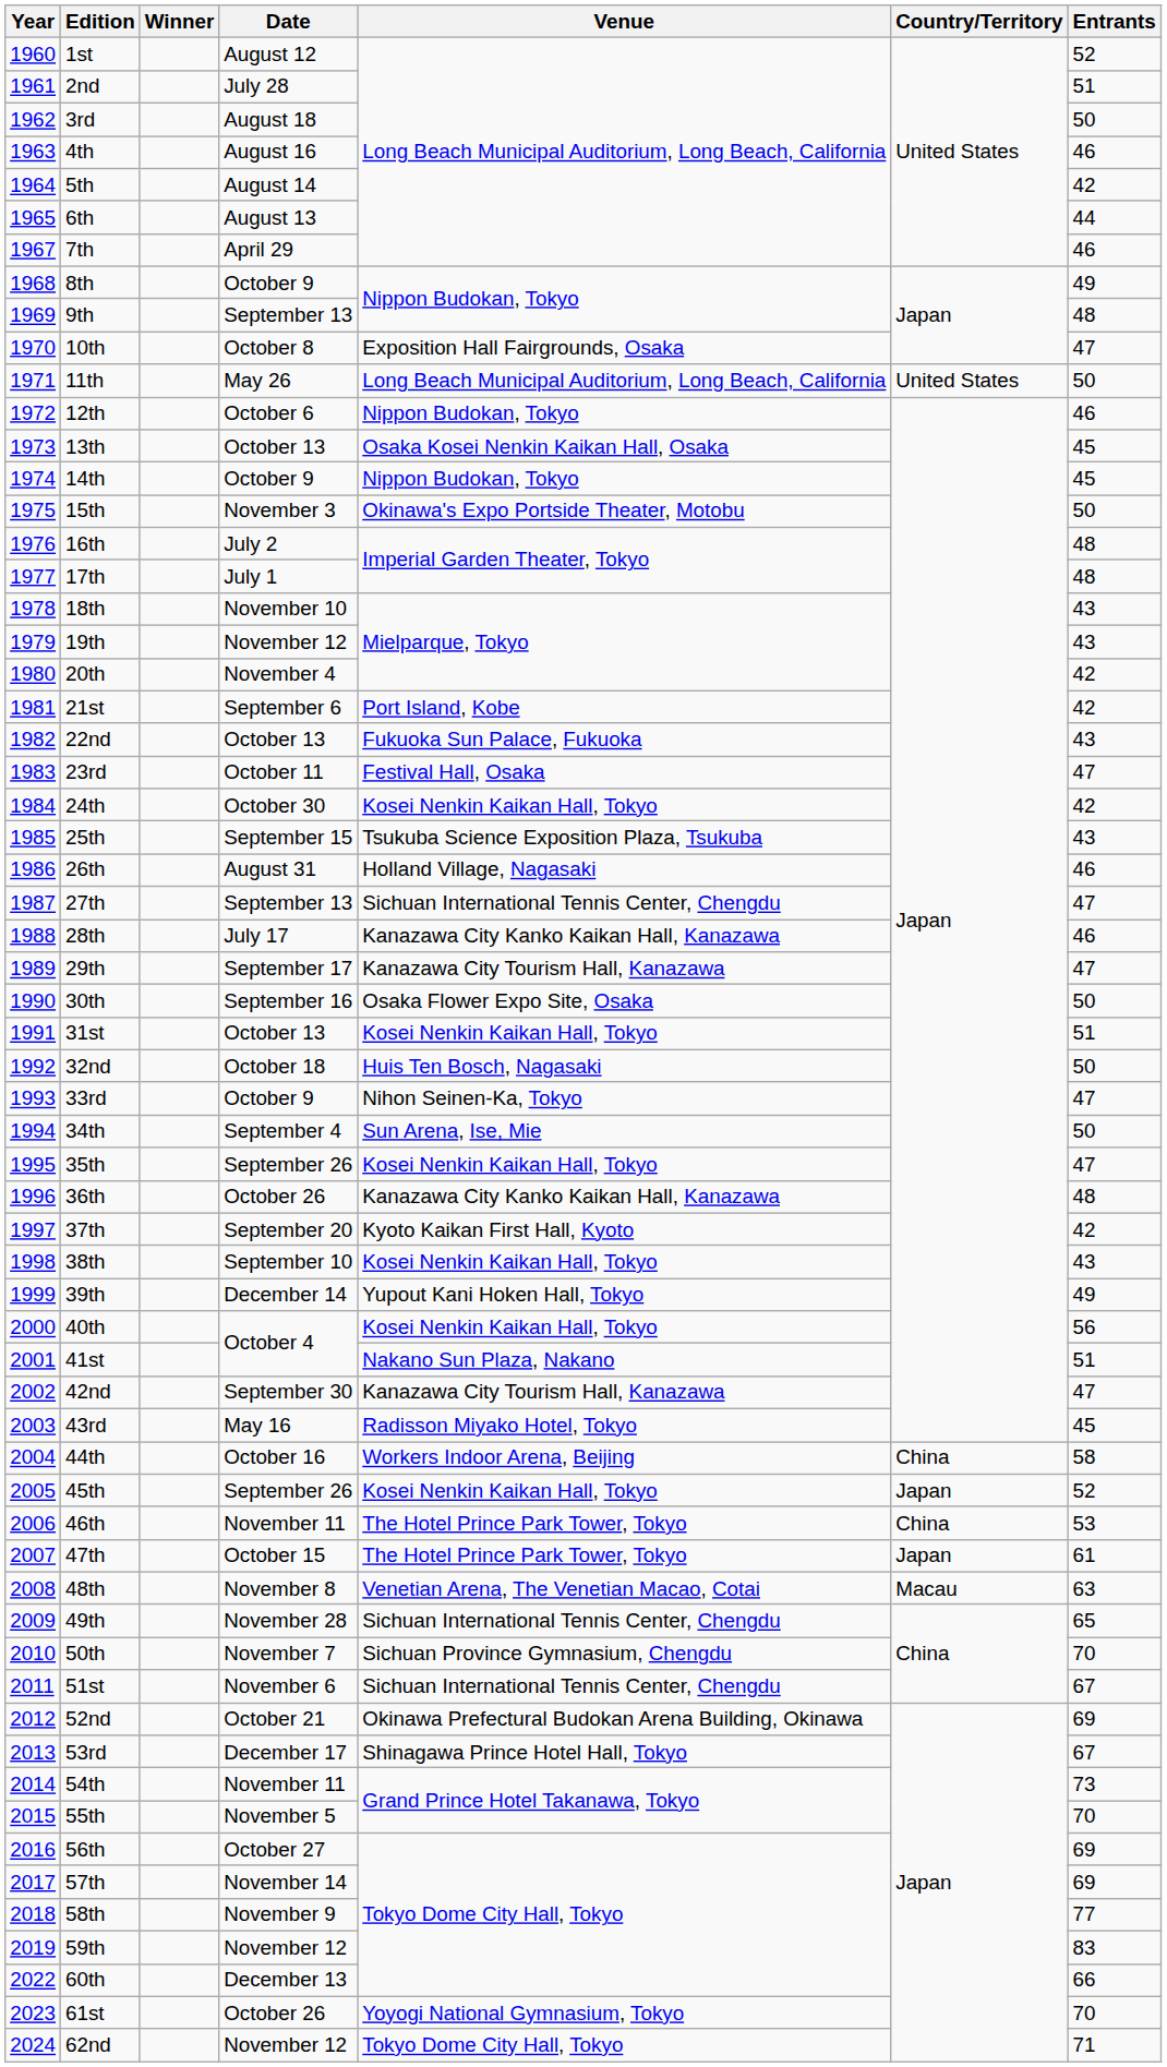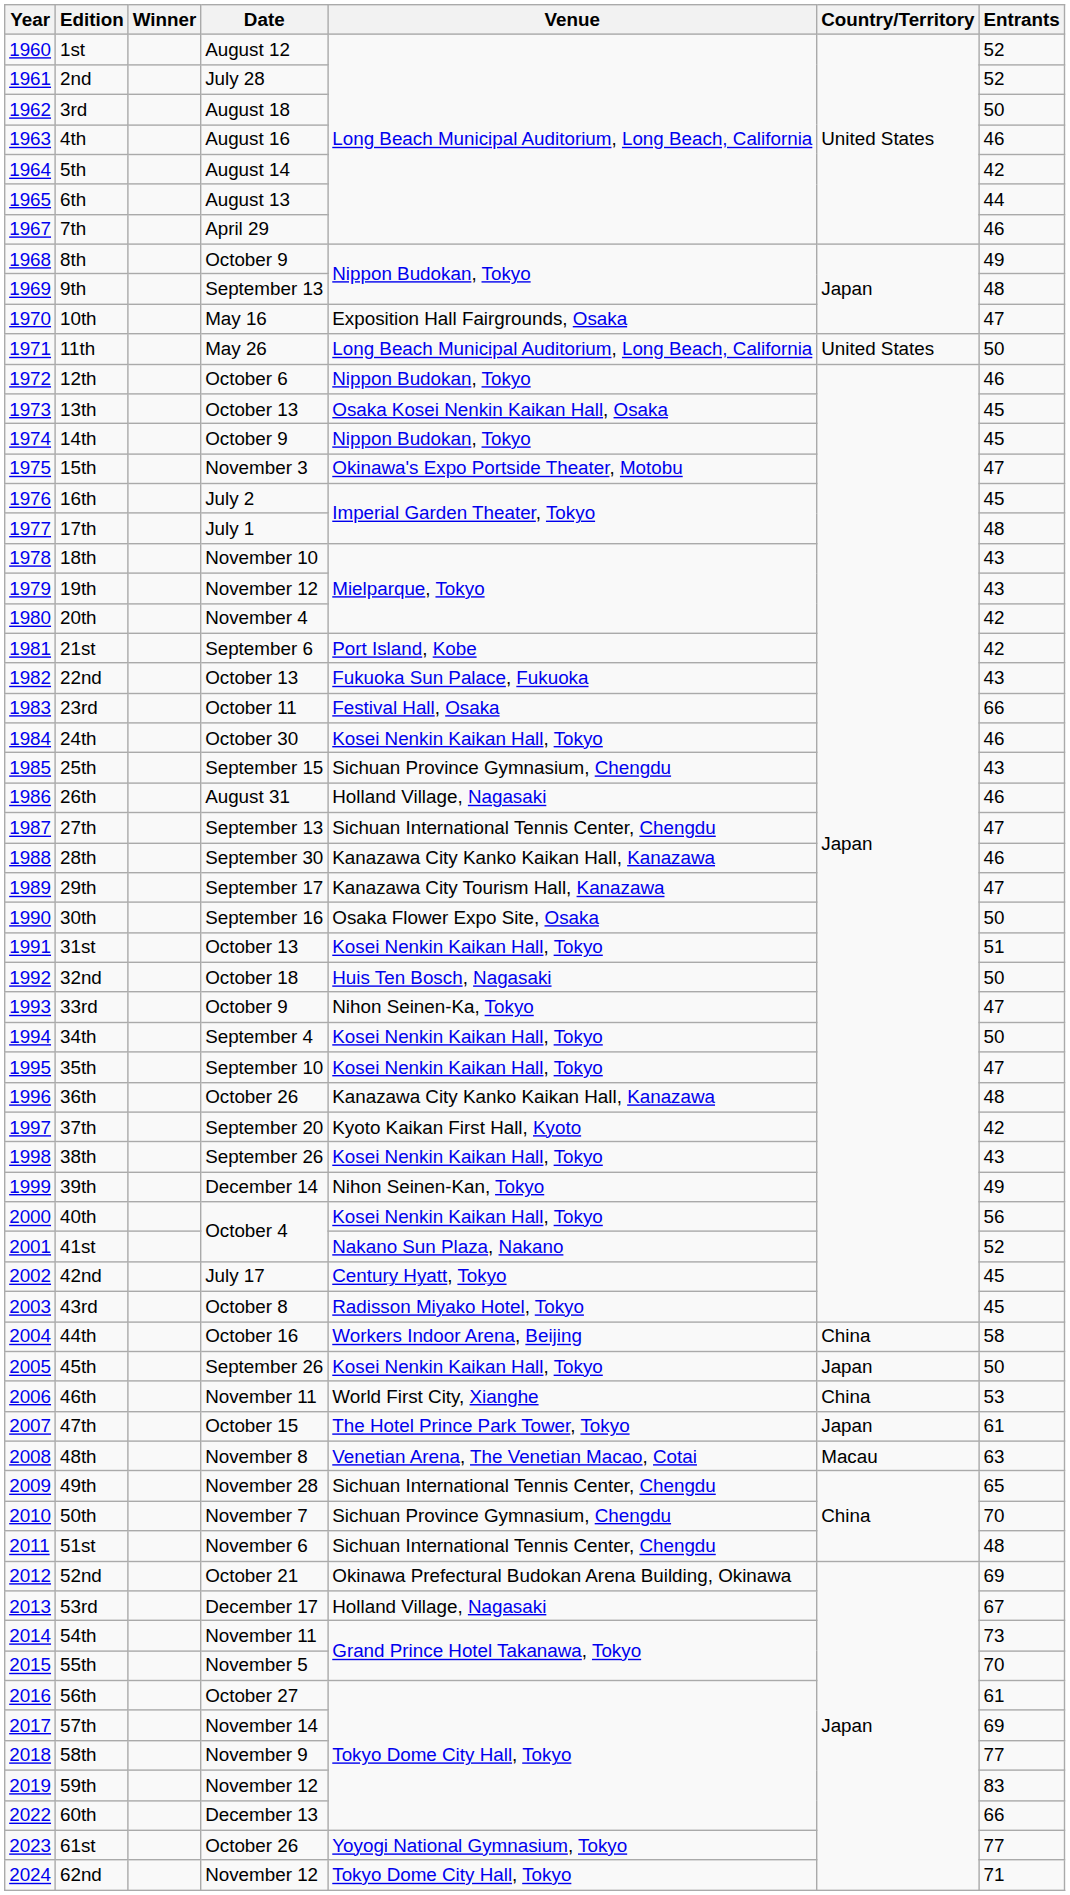2nd | Entrants: 51 -> 52
10th | Date: October 8 -> May 16
15th | Entrants: 50 -> 47
16th | Entrants: 48 -> 45
23rd | Entrants: 47 -> 66
24th | Entrants: 42 -> 46
25th | Venue: Tsukuba Science Exposition Plaza, Tsukuba -> Sichuan Province Gymnasium, Chengdu
28th | Date: July 17 -> September 30
34th | Venue: Sun Arena, Ise, Mie -> Kosei Nenkin Kaikan Hall, Tokyo
35th | Date: September 26 -> September 10
38th | Date: September 10 -> September 26
39th | Venue: Yupout Kani Hoken Hall, Tokyo -> Nihon Seinen-Kan, Tokyo
41st | Entrants: 51 -> 52
42nd | Date: September 30 -> July 17
42nd | Venue: Kanazawa City Tourism Hall, Kanazawa -> Century Hyatt, Tokyo
42nd | Entrants: 47 -> 45
43rd | Date: May 16 -> October 8
45th | Entrants: 52 -> 50
46th | Venue: The Hotel Prince Park Tower, Tokyo -> World First City, Xianghe
51st | Entrants: 67 -> 48
53rd | Venue: Shinagawa Prince Hotel Hall, Tokyo -> Holland Village, Nagasaki
56th | Entrants: 69 -> 61
61st | Entrants: 70 -> 77
